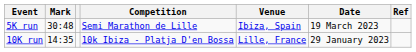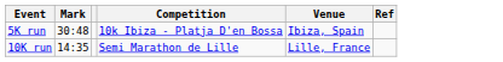- column: Date | 19 March 2023 | 29 January 2023
5K run | Competition: Semi Marathon de Lille -> 10k Ibiza - Platja D'en Bossa
10K run | Competition: 10k Ibiza - Platja D'en Bossa -> Semi Marathon de Lille
